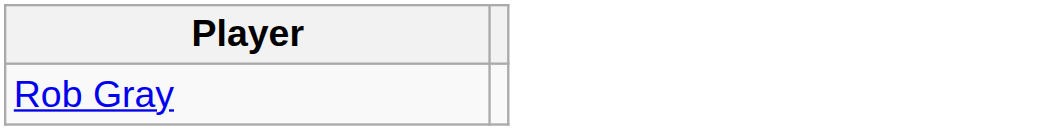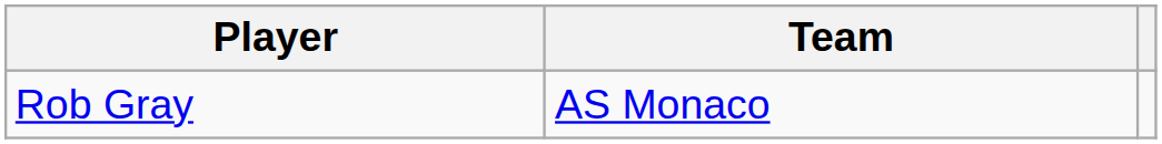+ column: Team | AS Monaco
